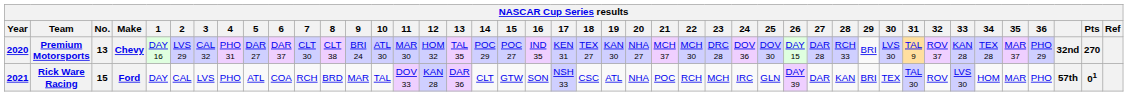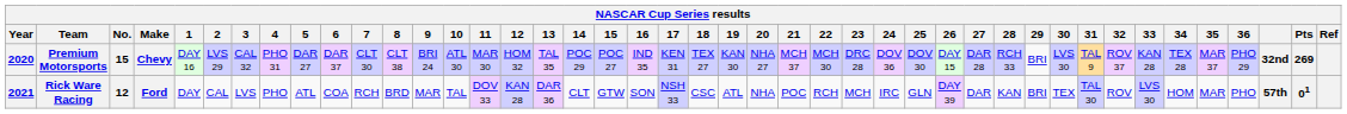Premium Motorsports | No.: 13 -> 15
Premium Motorsports | Pts: 270 -> 269
Rick Ware Racing | No.: 15 -> 12
